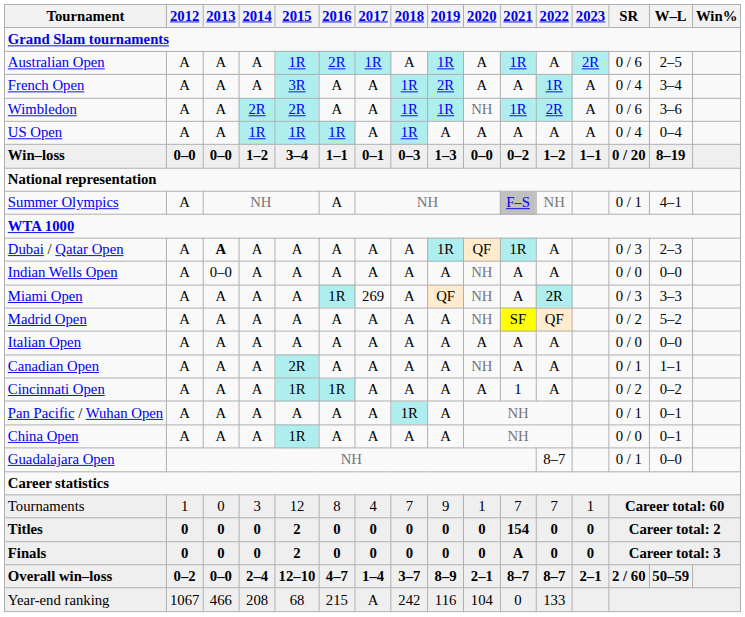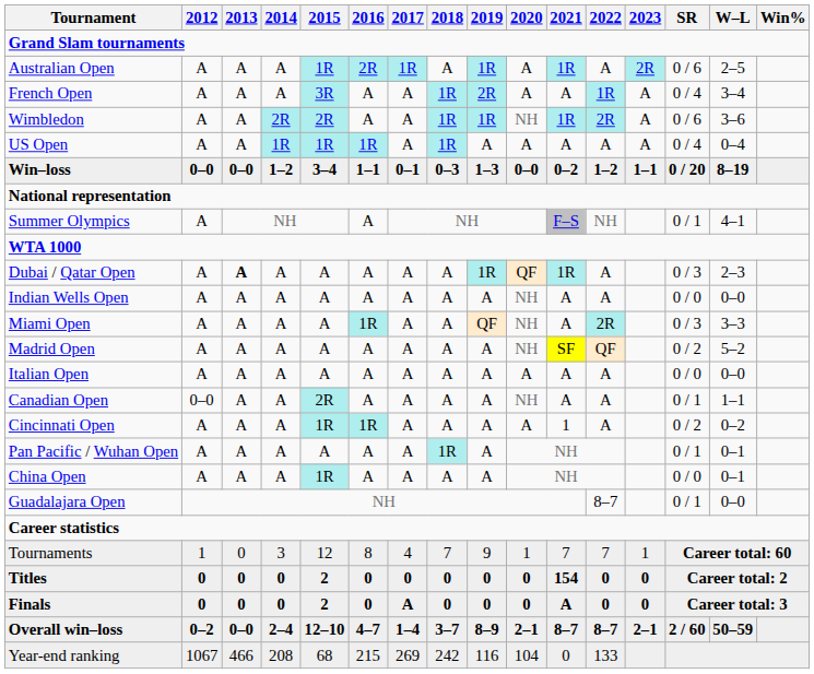Indian Wells Open | 2013: 0–0 -> A
Miami Open | 2017: 269 -> A
Canadian Open | 2012: A -> 0–0
Finals | 2017: 0 -> A
Year-end ranking | 2017: A -> 269
